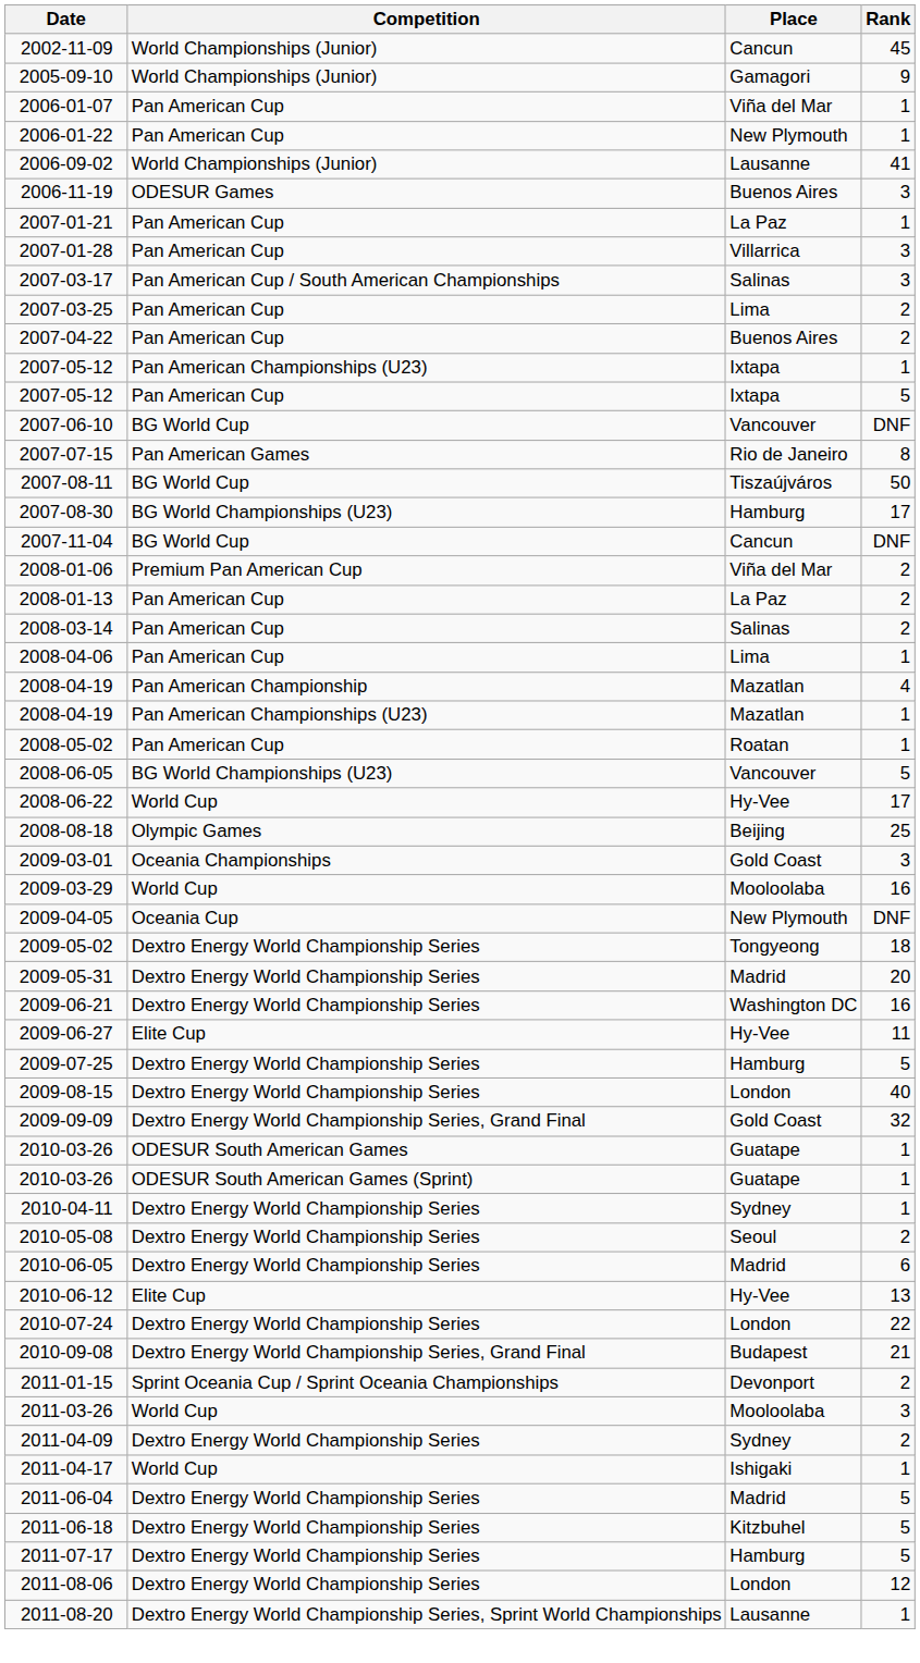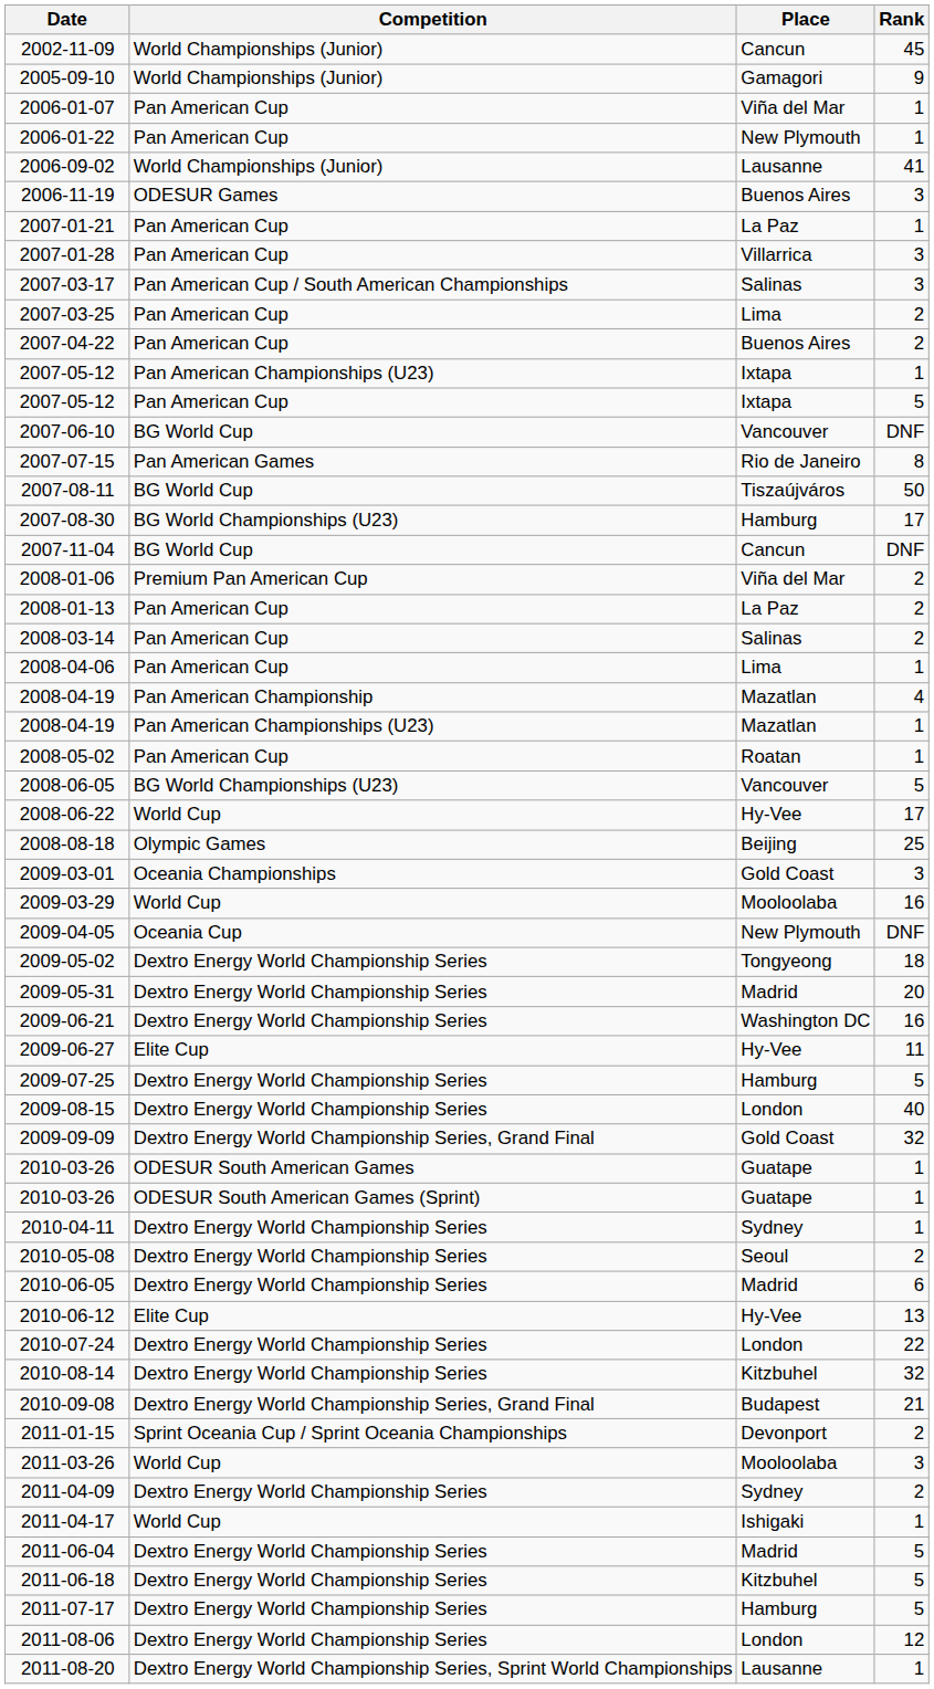+ row: 2010-08-14 | Dextro Energy World Championship Series | Kitzbuhel | 32
